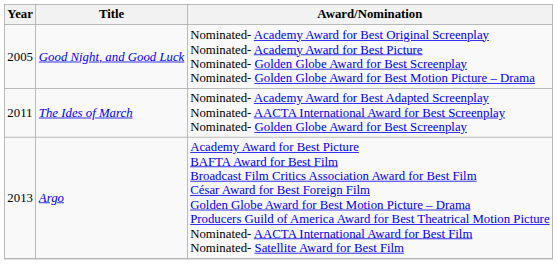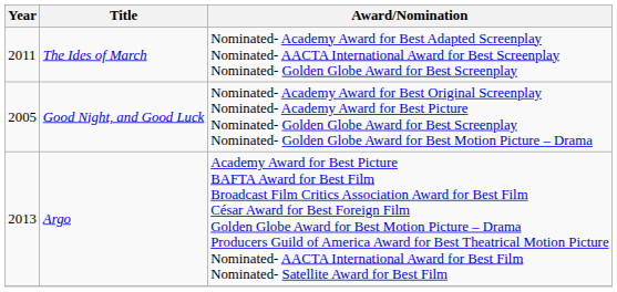rows swapped: Good Night, and Good Luck <-> The Ides of March
